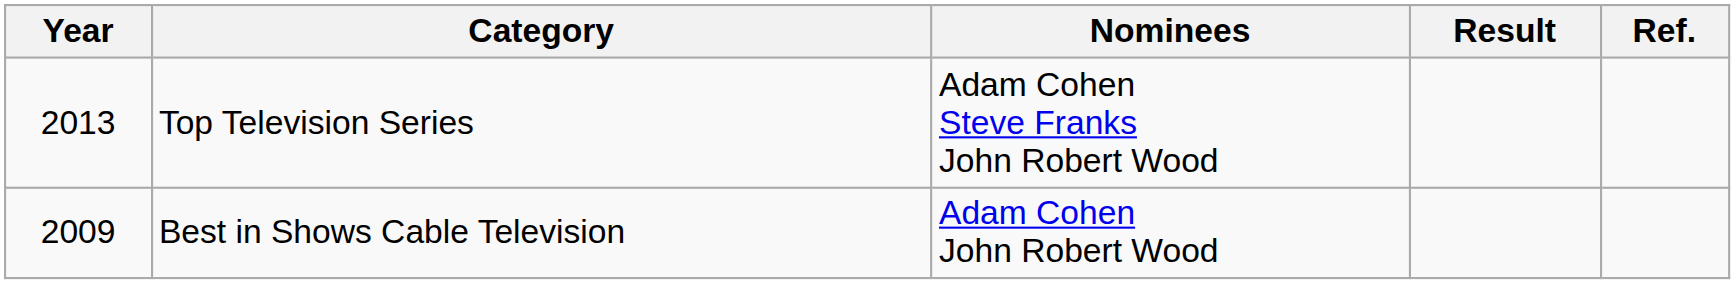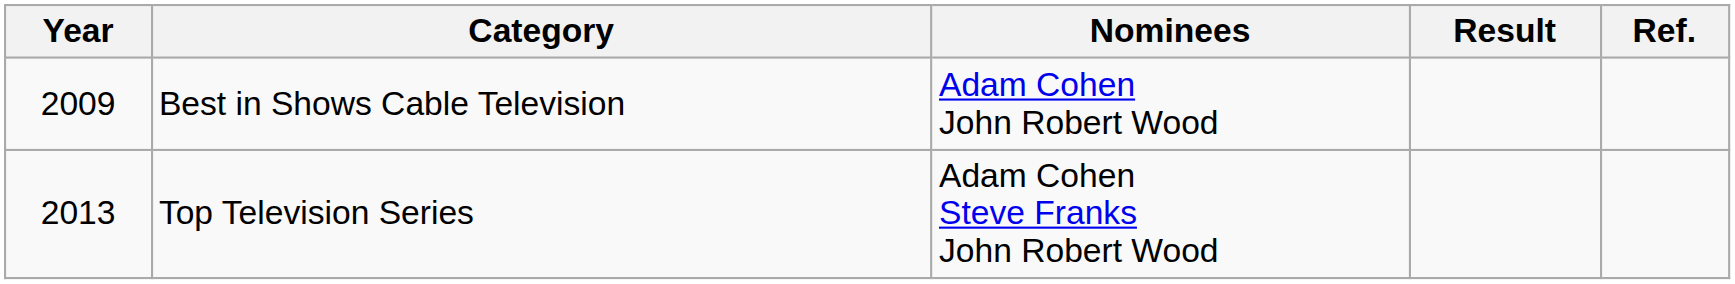rows swapped: Best in Shows Cable Television <-> Top Television Series
